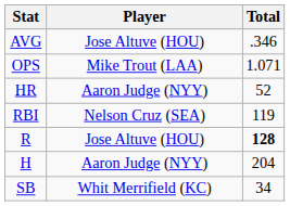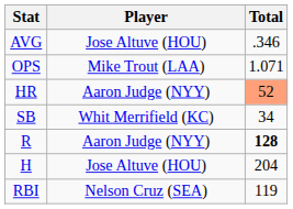HR | Total: no background -> lightsalmon background
rows swapped: RBI <-> SB
R | Player: Jose Altuve (HOU) -> Aaron Judge (NYY)
H | Player: Aaron Judge (NYY) -> Jose Altuve (HOU)
